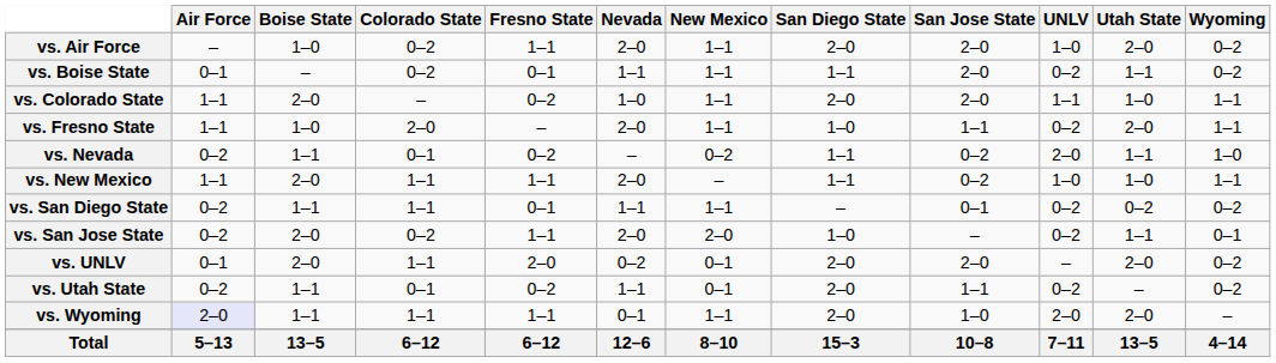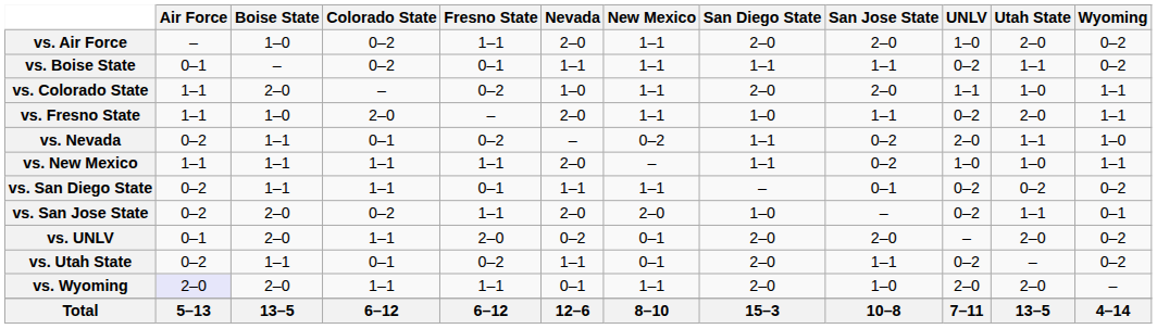vs. Boise State | San Jose State: 2–0 -> 1–1
vs. New Mexico | Boise State: 2–0 -> 1–1
vs. Wyoming | Boise State: 1–1 -> 2–0
